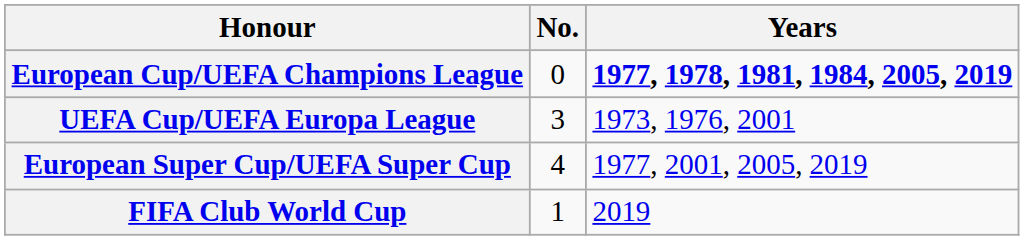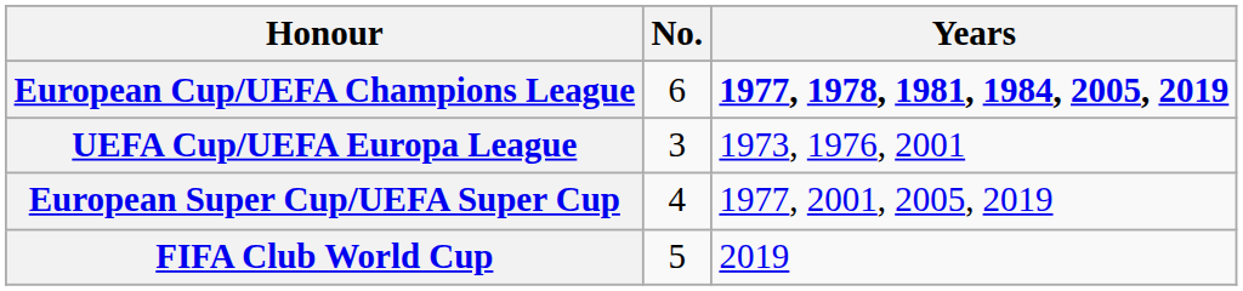European Cup/UEFA Champions League | No.: 0 -> 6
FIFA Club World Cup | No.: 1 -> 5
